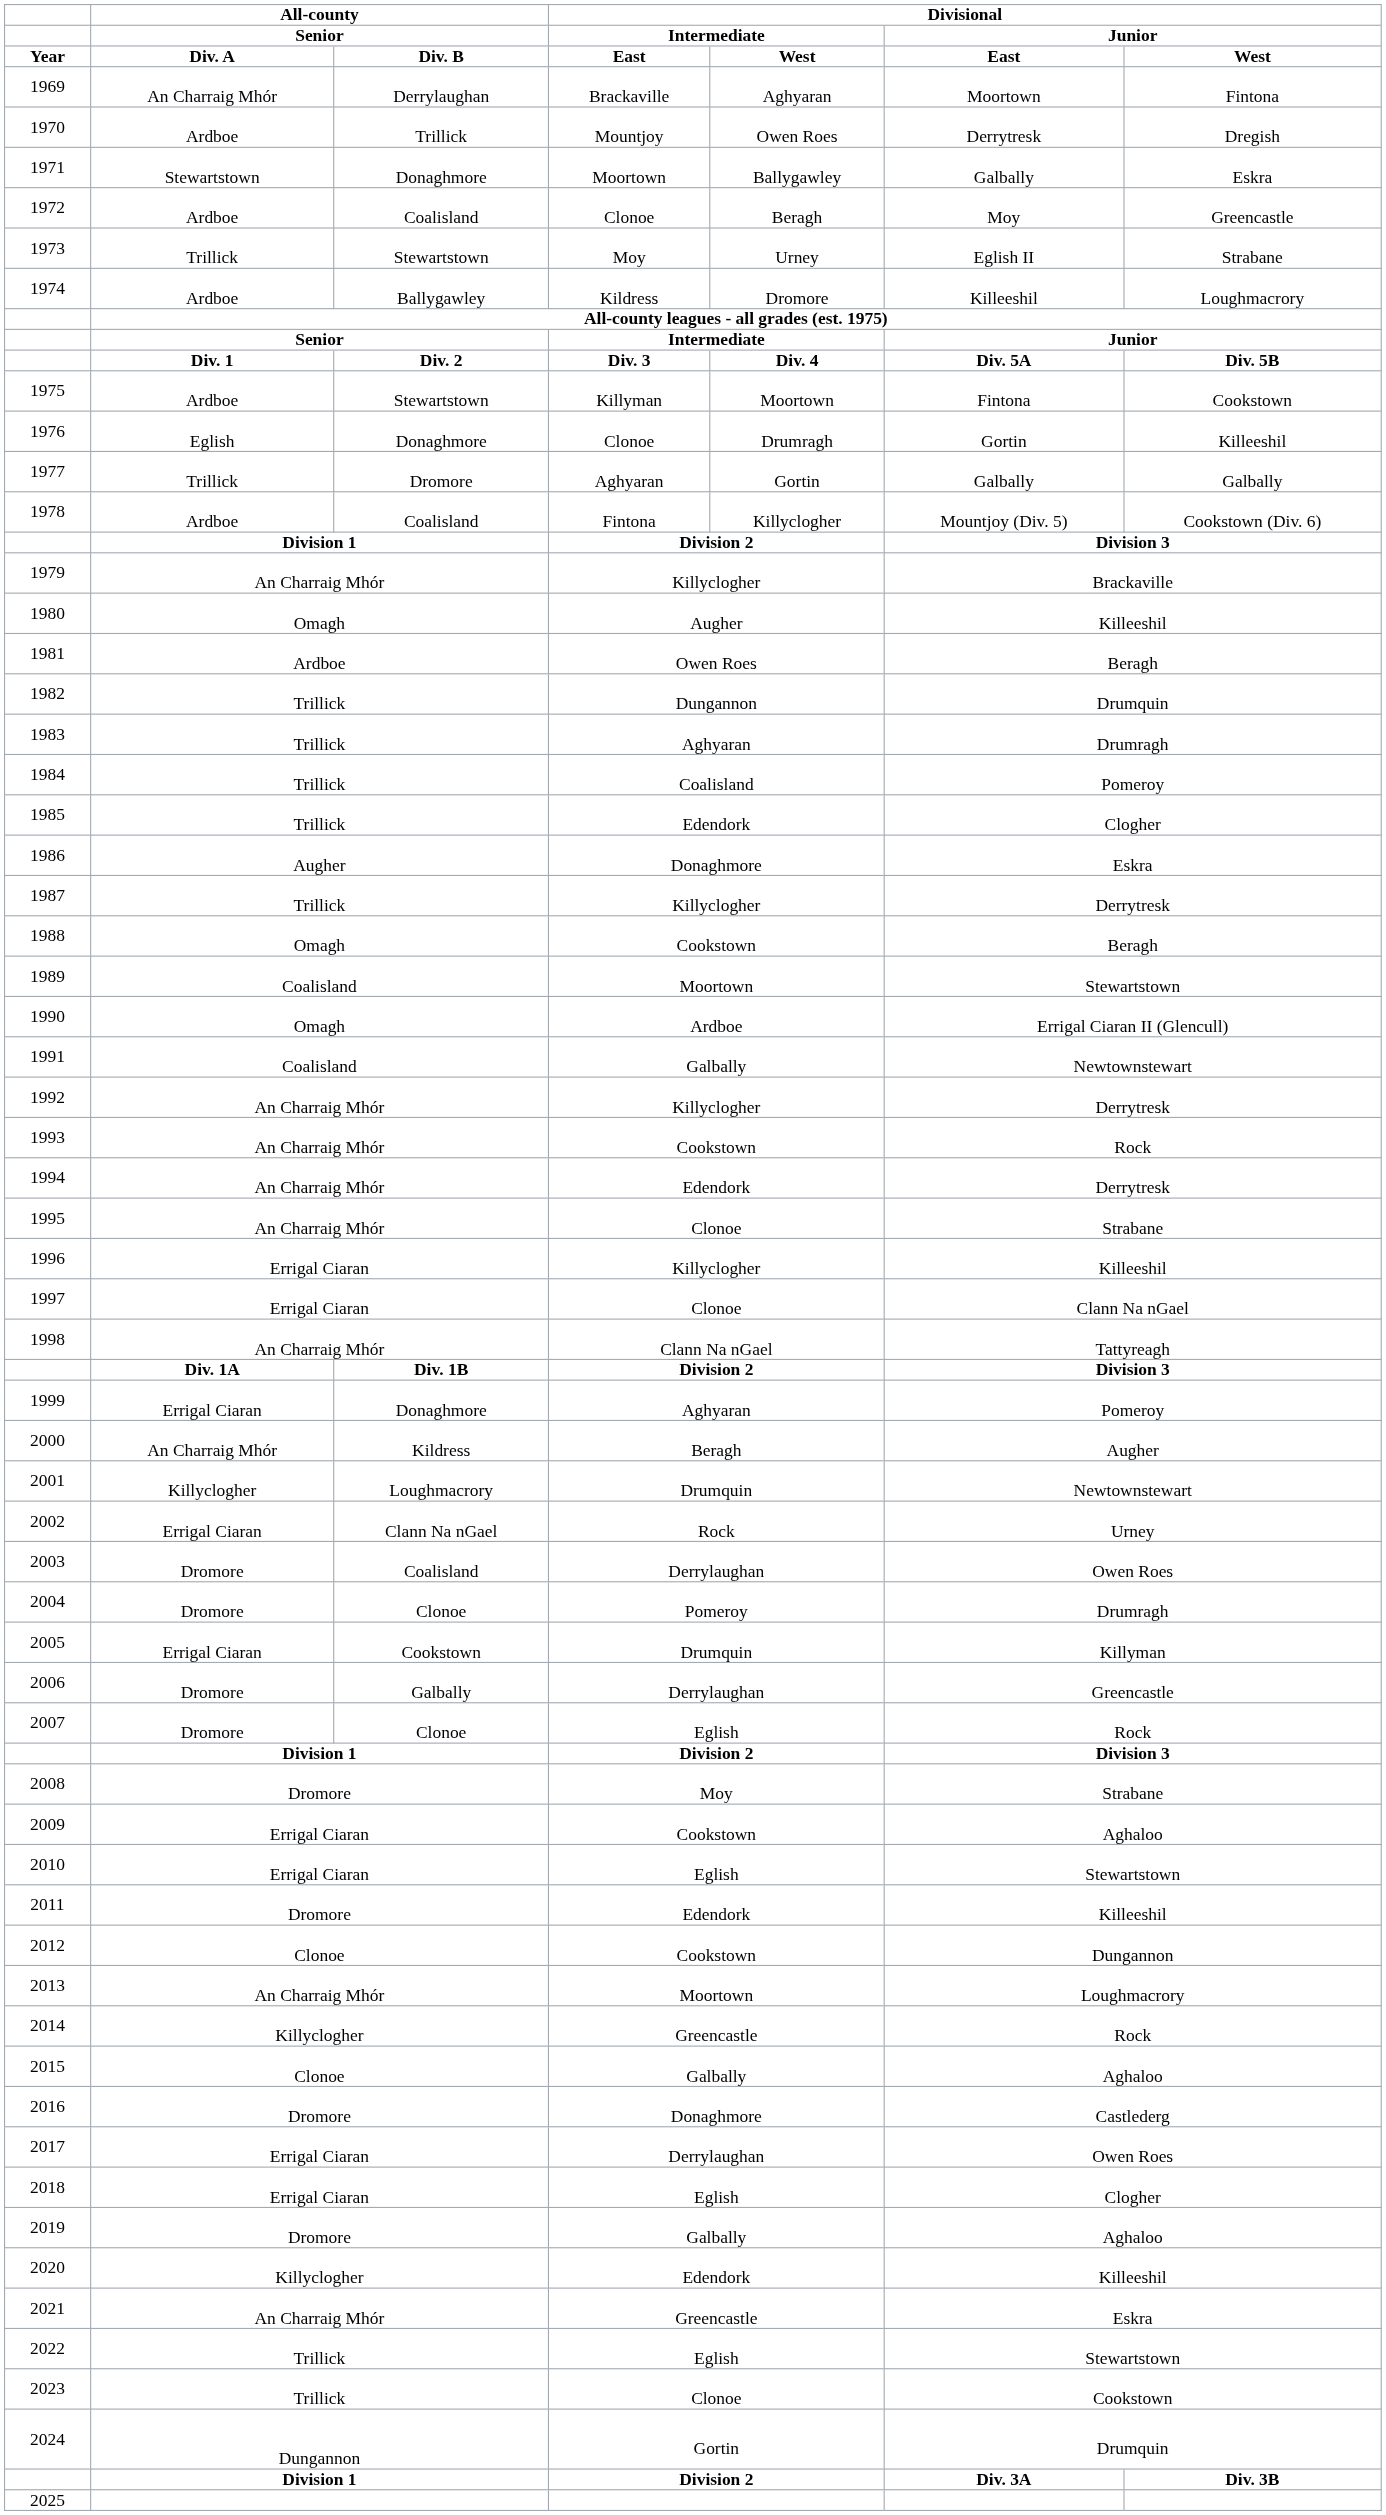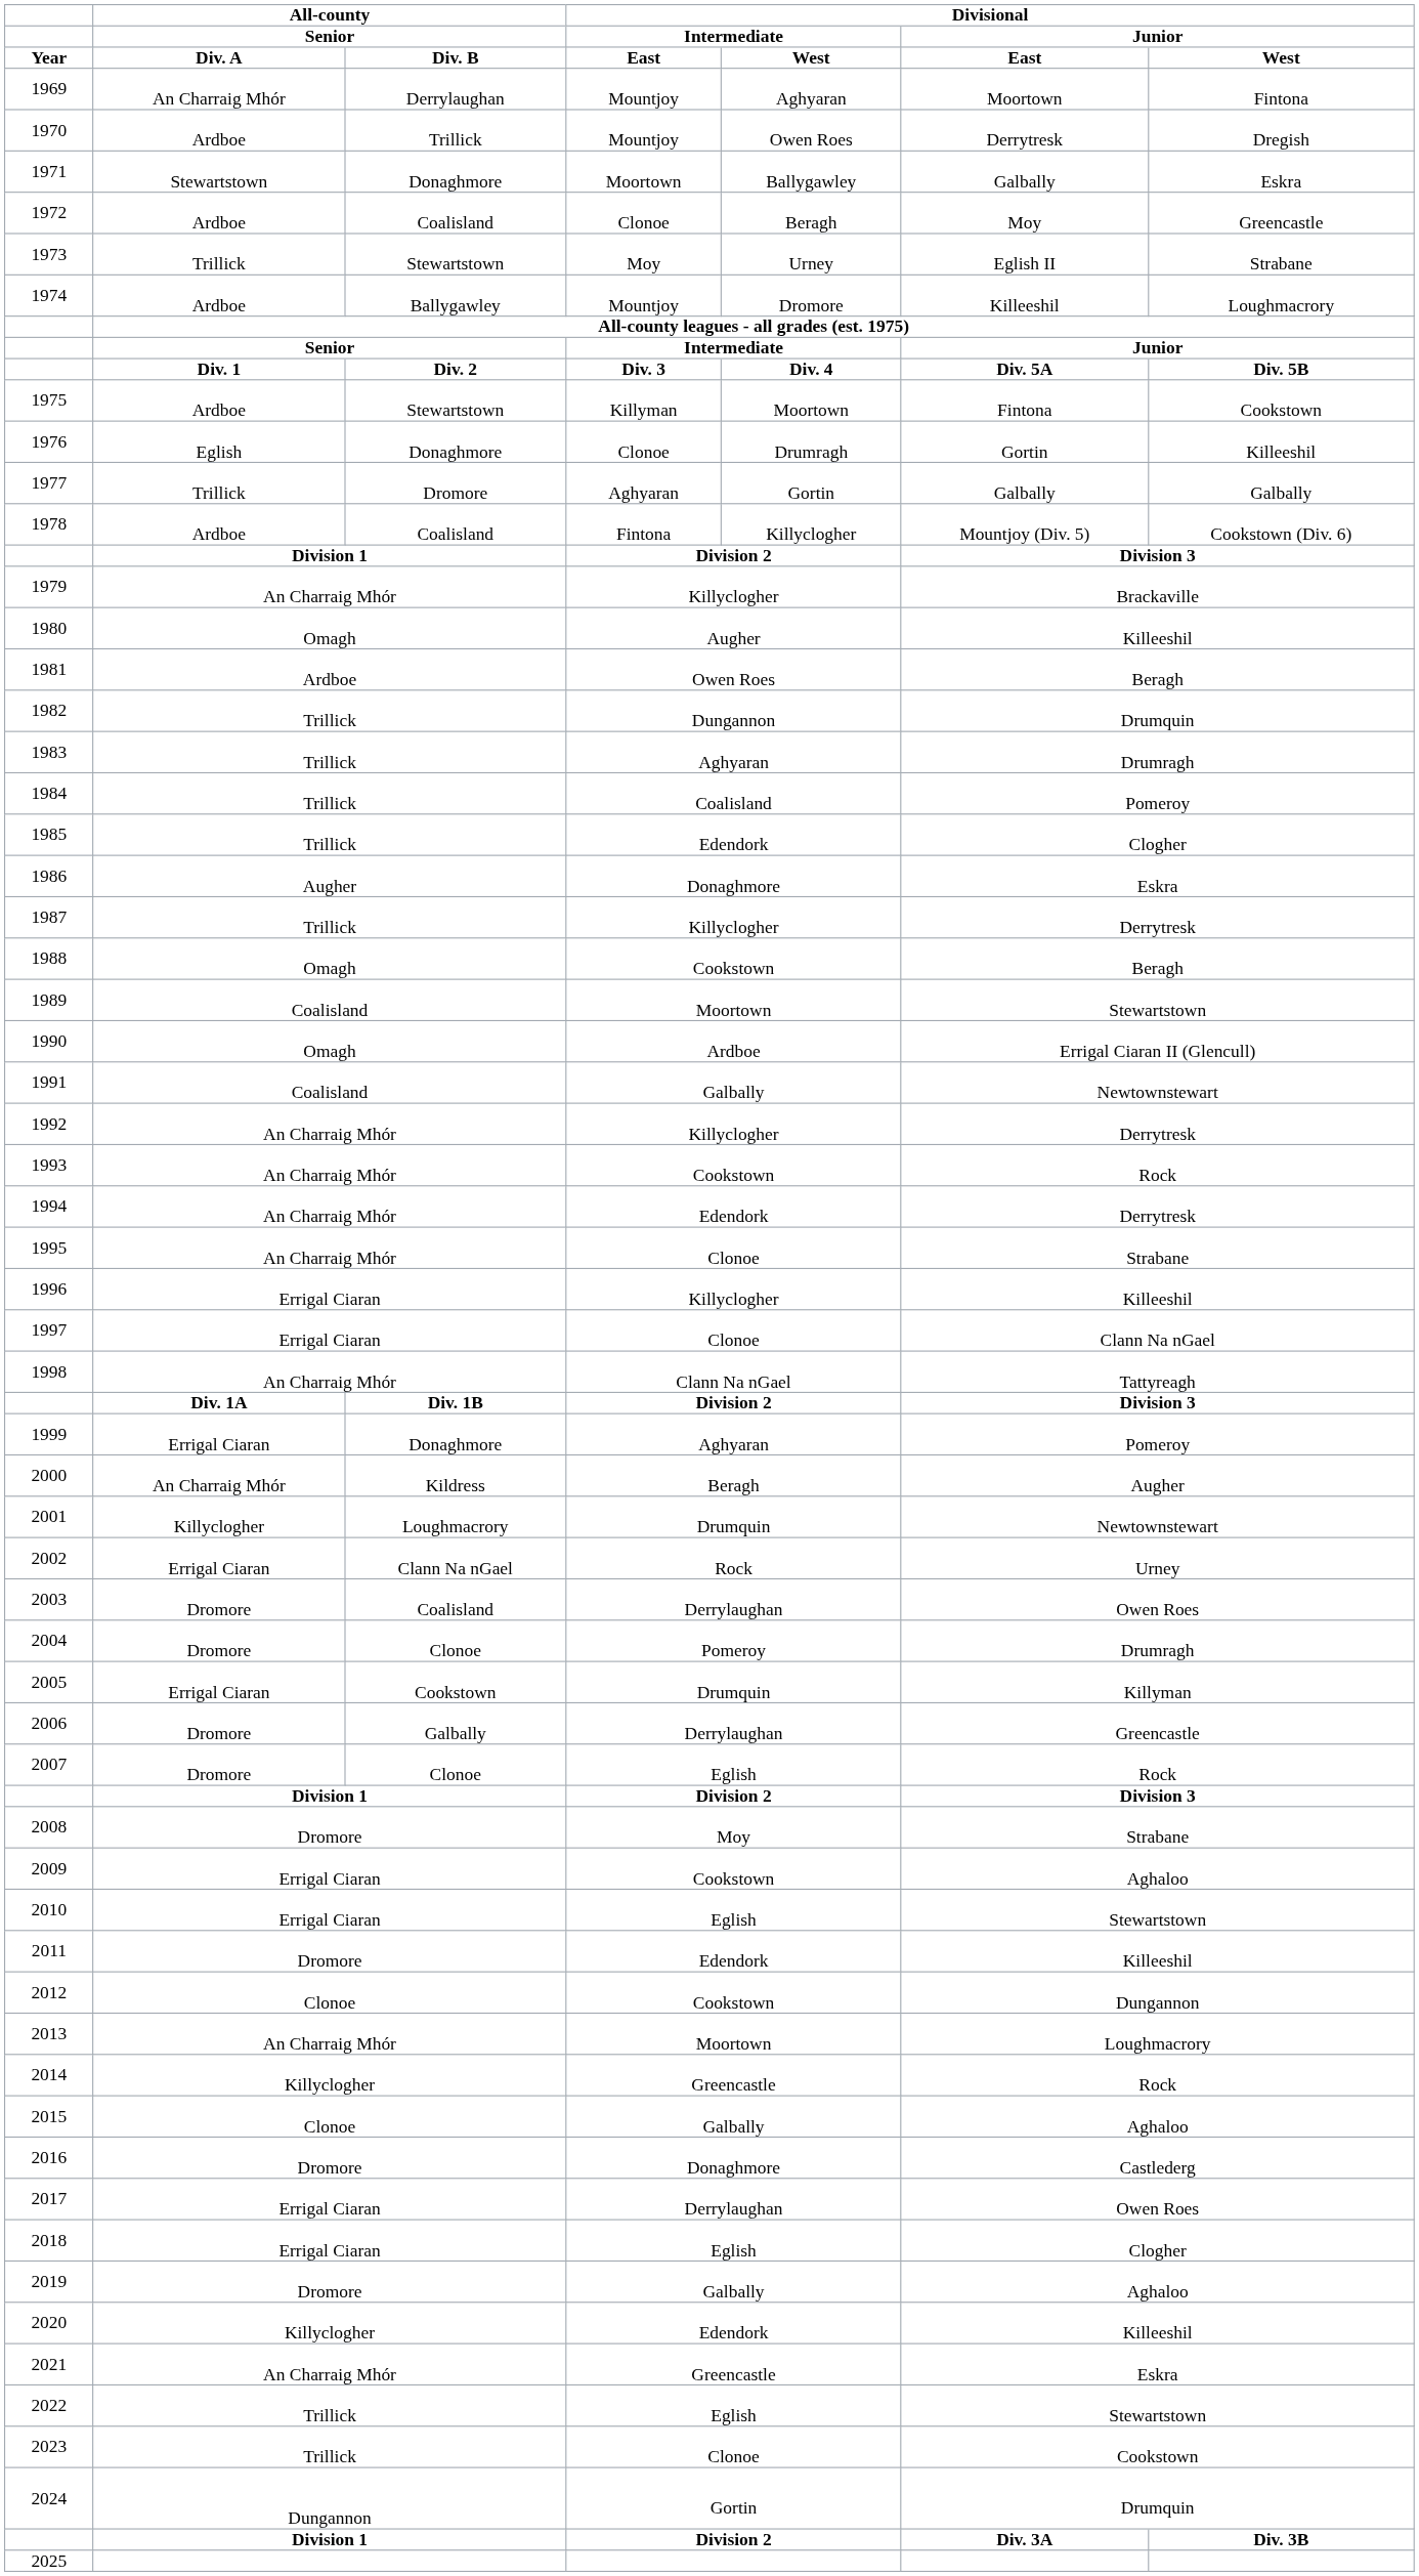1969 | column 5: Brackaville -> Mountjoy
1974 | column 5: Kildress -> Mountjoy
